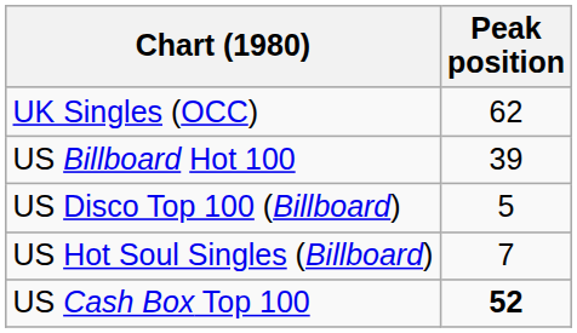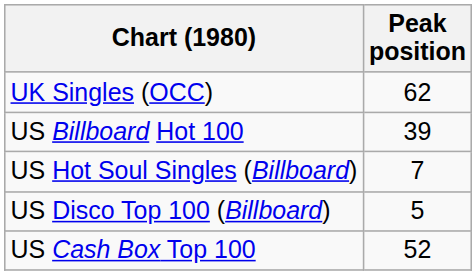rows swapped: US Hot Soul Singles (Billboard) <-> US Disco Top 100 (Billboard)
US Cash Box Top 100 | Peak position: bold -> normal
